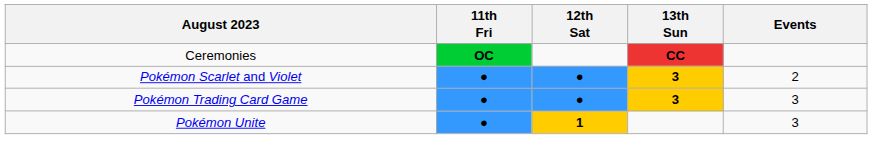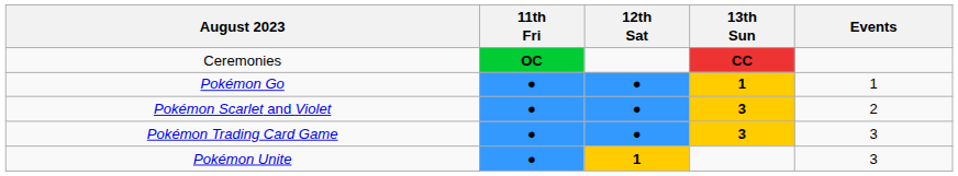+ row: Pokémon Go | ● | ● | 1 | 1
